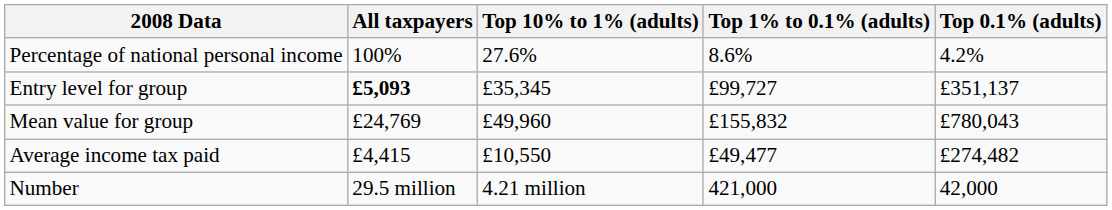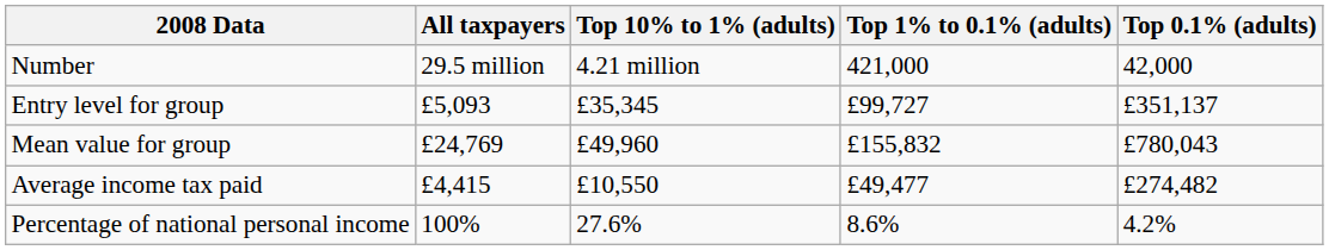rows swapped: Number <-> Percentage of national personal income
Entry level for group | All taxpayers: bold -> normal
